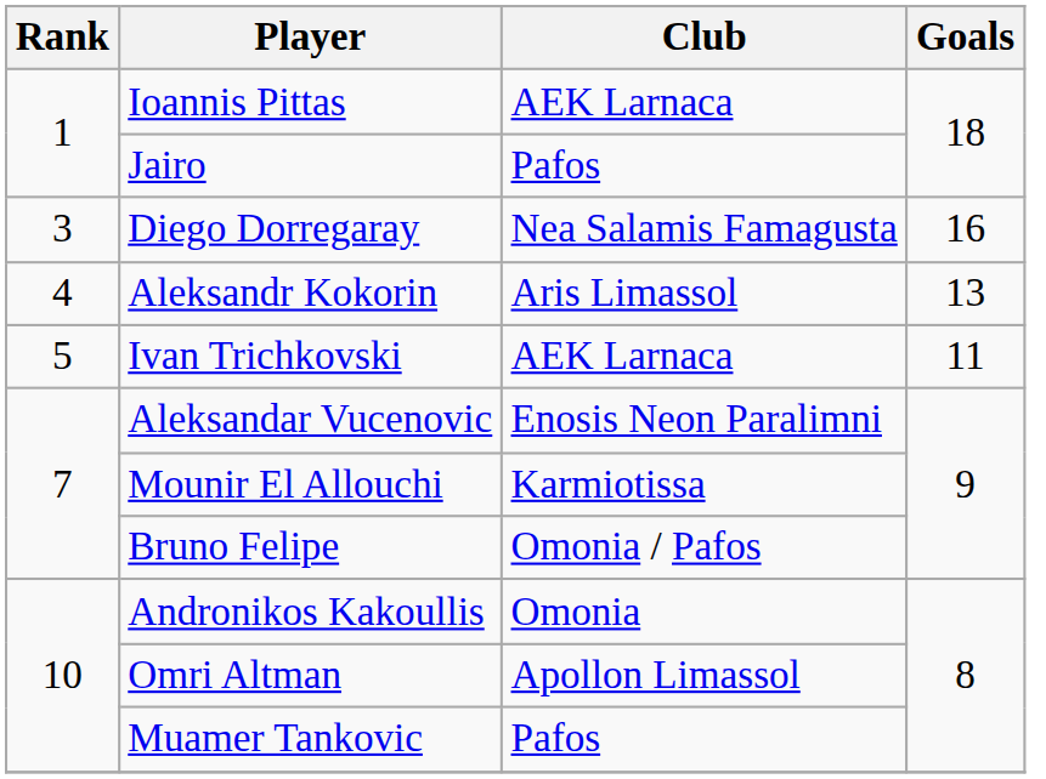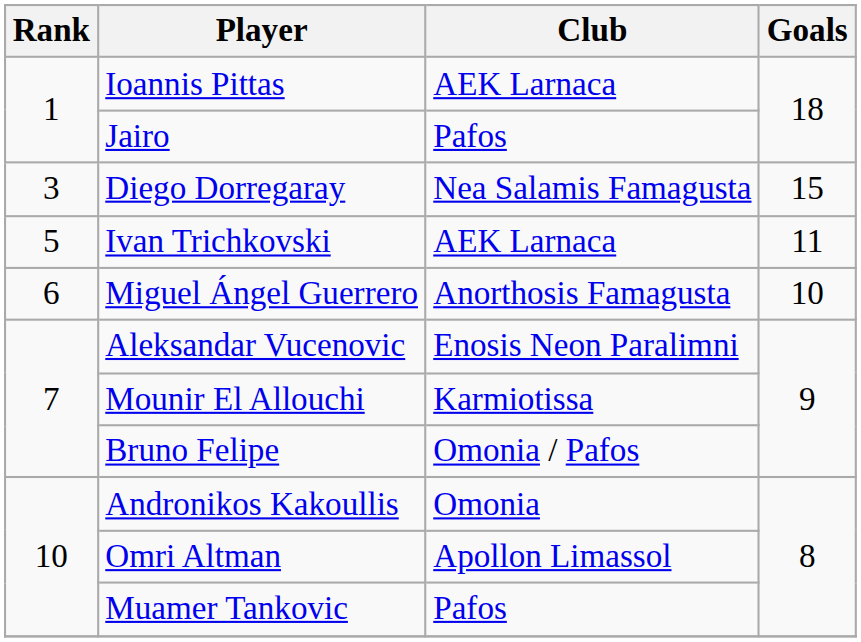Diego Dorregaray | Goals: 16 -> 15
- row: 4 | Aleksandr Kokorin | Aris Limassol | 13
+ row: 6 | Miguel Ángel Guerrero | Anorthosis Famagusta | 10
